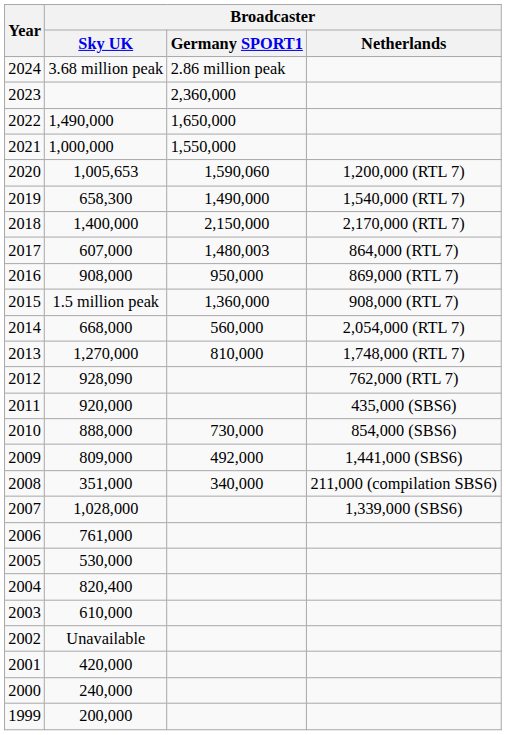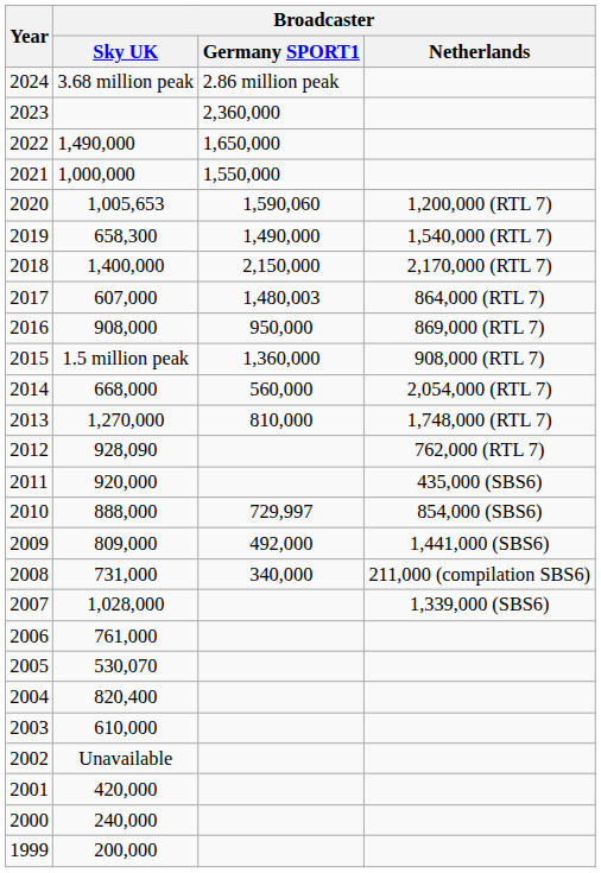2010 | Broadcaster / Germany SPORT1: 730,000 -> 729,997
2008 | Broadcaster / Sky UK: 351,000 -> 731,000
2005 | Broadcaster / Sky UK: 530,000 -> 530,070
